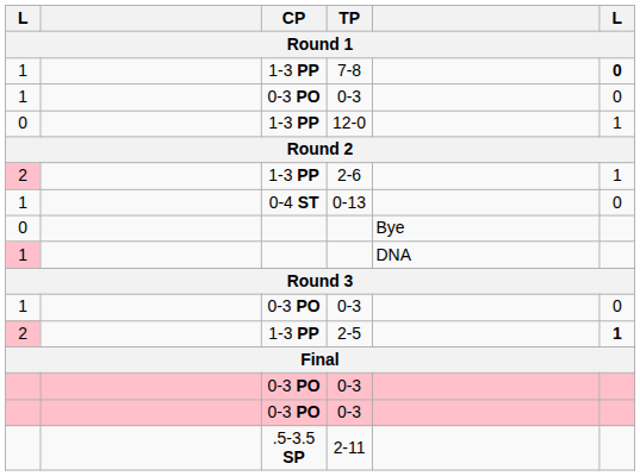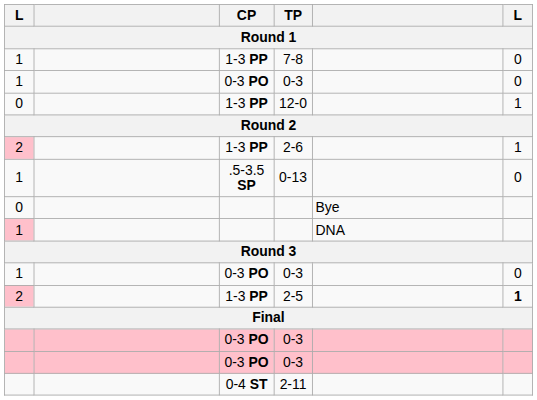7-8 | column 6: bold -> normal
0-13 | CP: 0-4 ST -> .5-3.5 SP
2-11 | CP: .5-3.5 SP -> 0-4 ST
